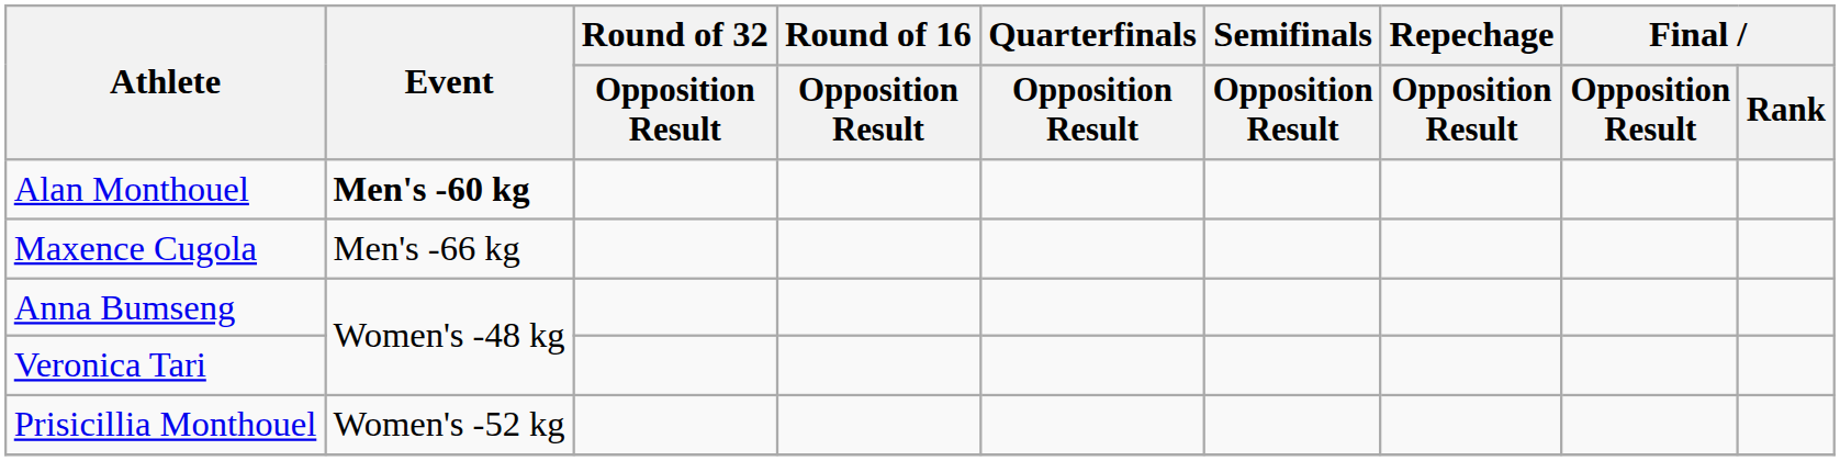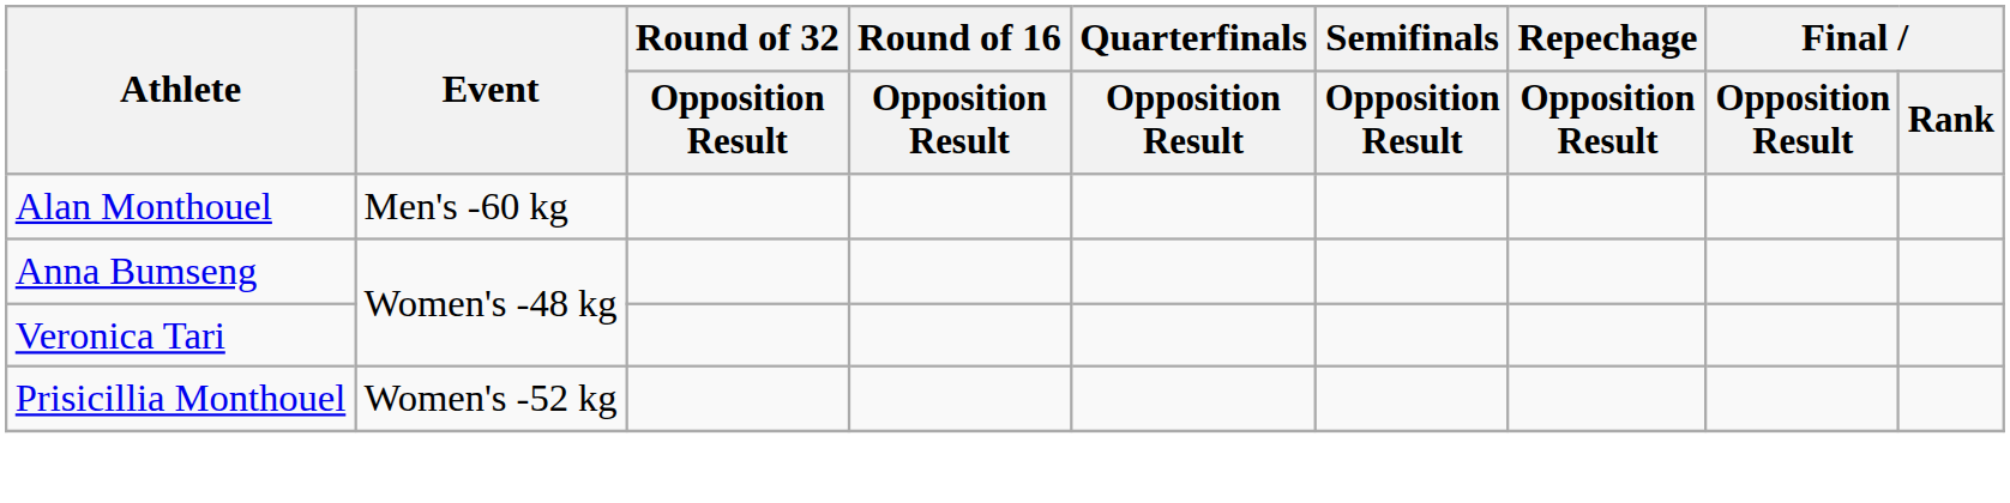Alan Monthouel | Event: bold -> normal
- row: Maxence Cugola | Men's -66 kg
